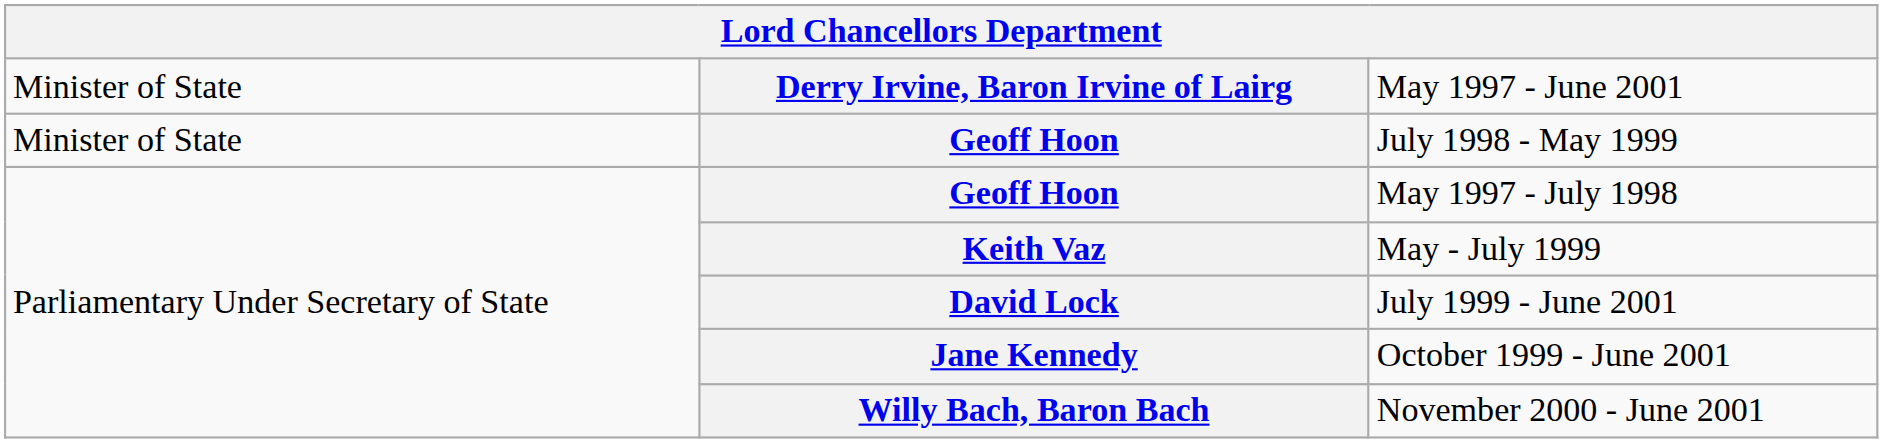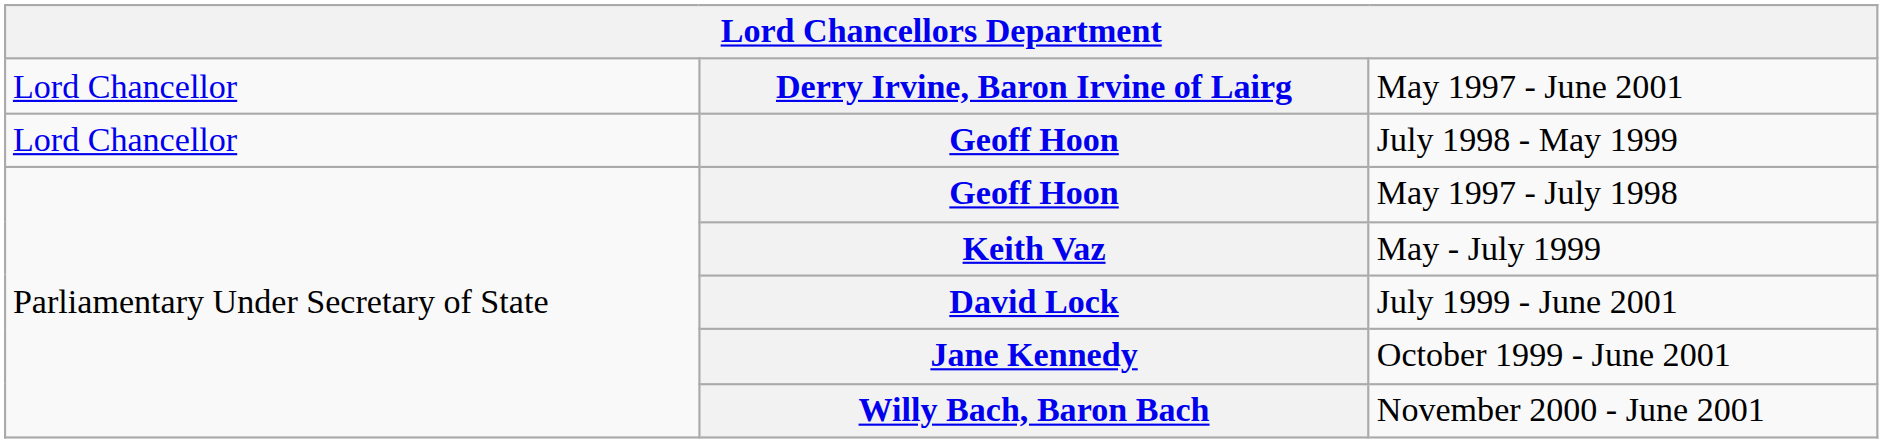May 1997 - June 2001 | column 1: Minister of State -> Lord Chancellor
July 1998 - May 1999 | column 1: Minister of State -> Lord Chancellor
